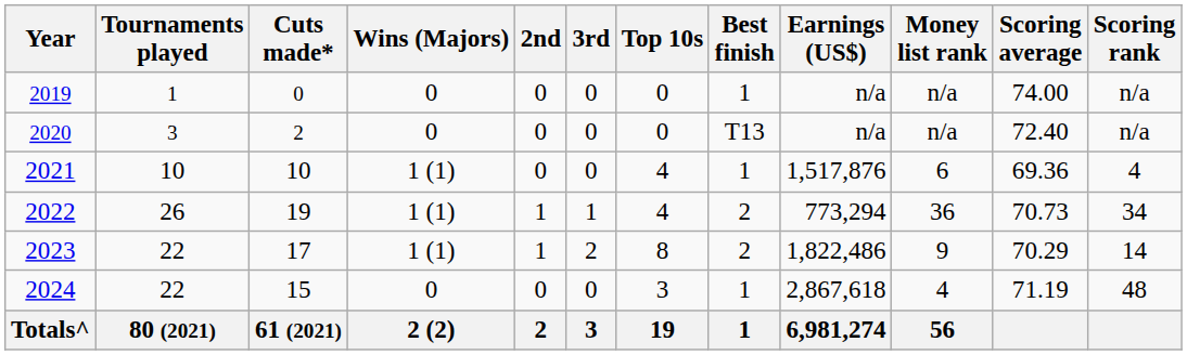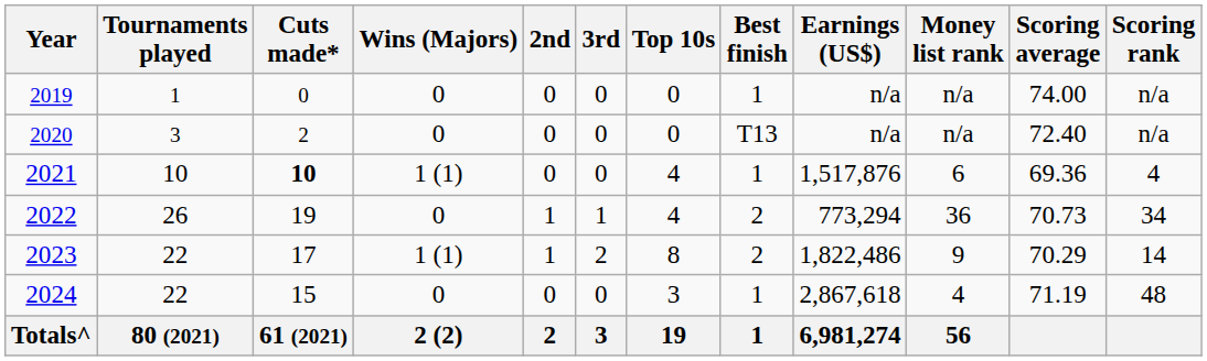2021 | Cuts made*: normal -> bold
2022 | Wins (Majors): 1 (1) -> 0
